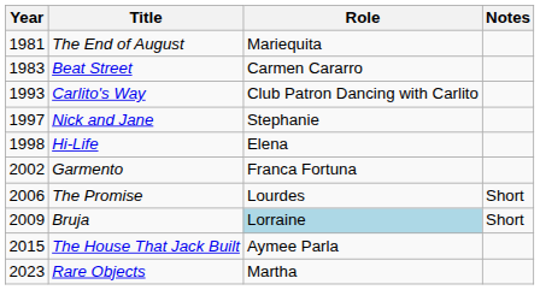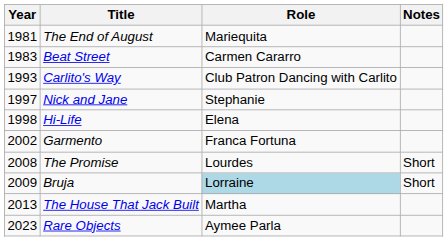The Promise | Year: 2006 -> 2008
The House That Jack Built | Year: 2015 -> 2013
The House That Jack Built | Role: Aymee Parla -> Martha
Rare Objects | Role: Martha -> Aymee Parla
